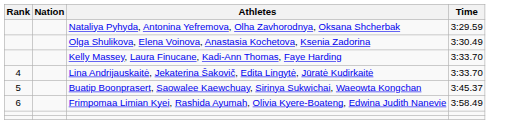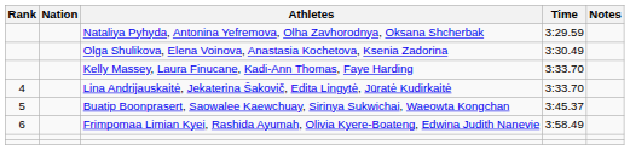+ column: Notes
